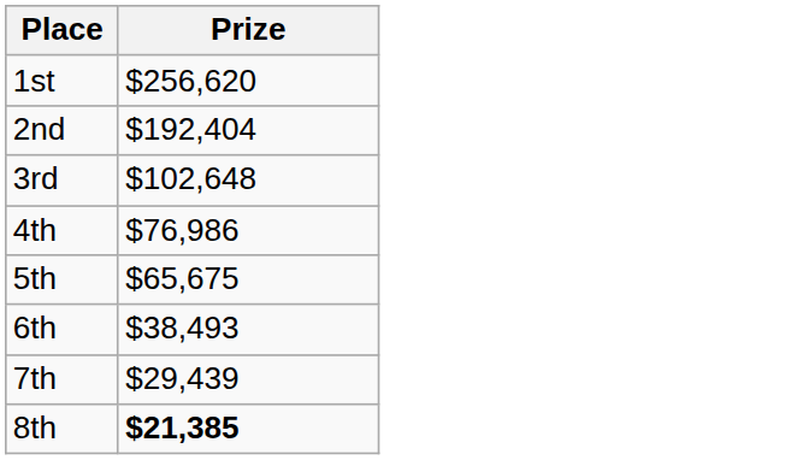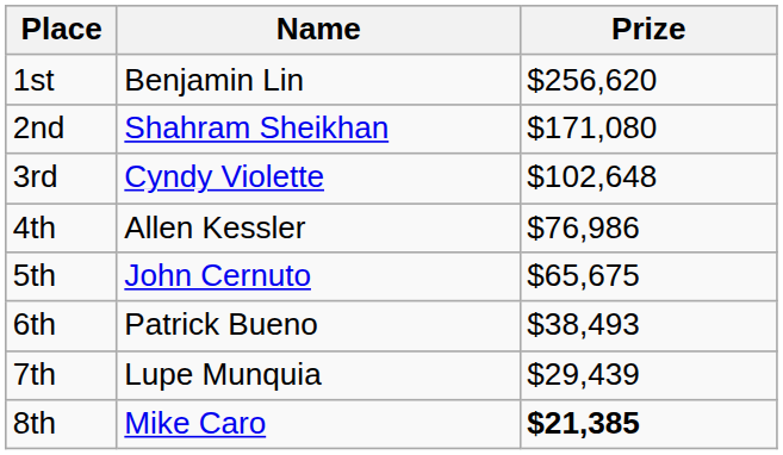+ column: Name | Benjamin Lin | Shahram Sheikhan | Cyndy Violette | Allen Kessler | John Cernuto | Patrick Bueno | Lupe Munquia | Mike Caro
2nd | Prize: $192,404 -> $171,080
